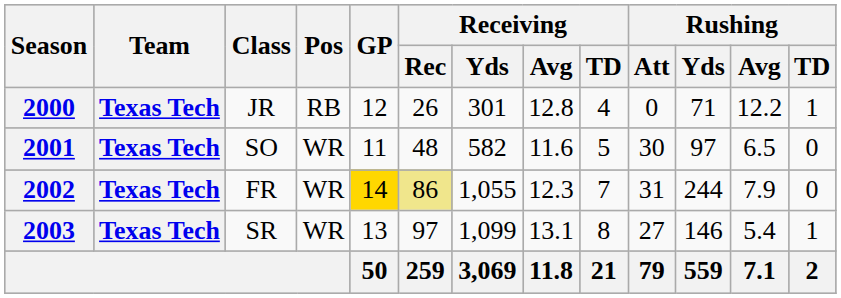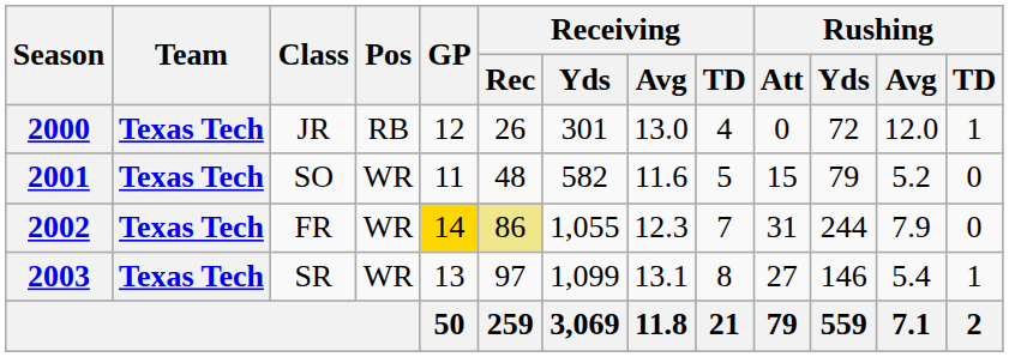2000 | Receiving / Avg: 12.8 -> 13.0
2000 | Rushing / Yds: 71 -> 72
2000 | Rushing / Avg: 12.2 -> 12.0
2001 | Rushing / Att: 30 -> 15
2001 | Rushing / Yds: 97 -> 79
2001 | Rushing / Avg: 6.5 -> 5.2
